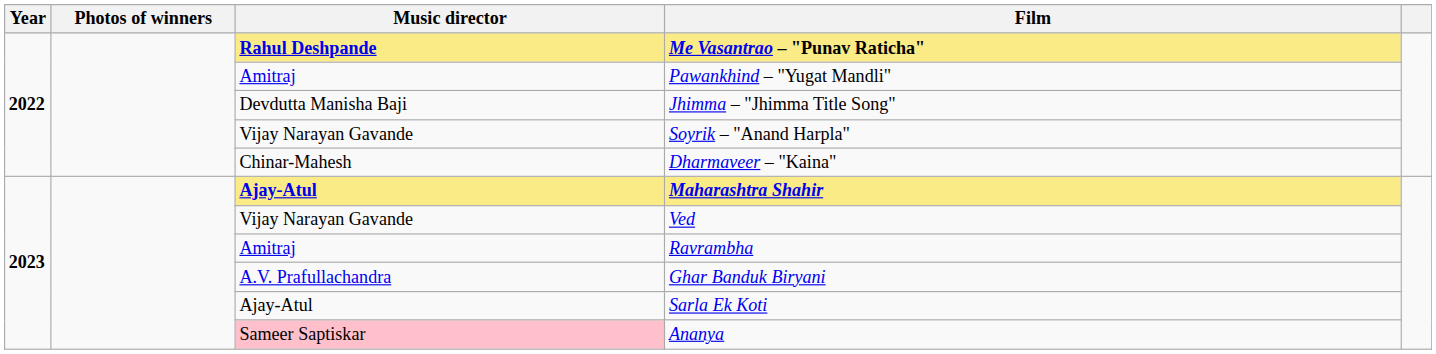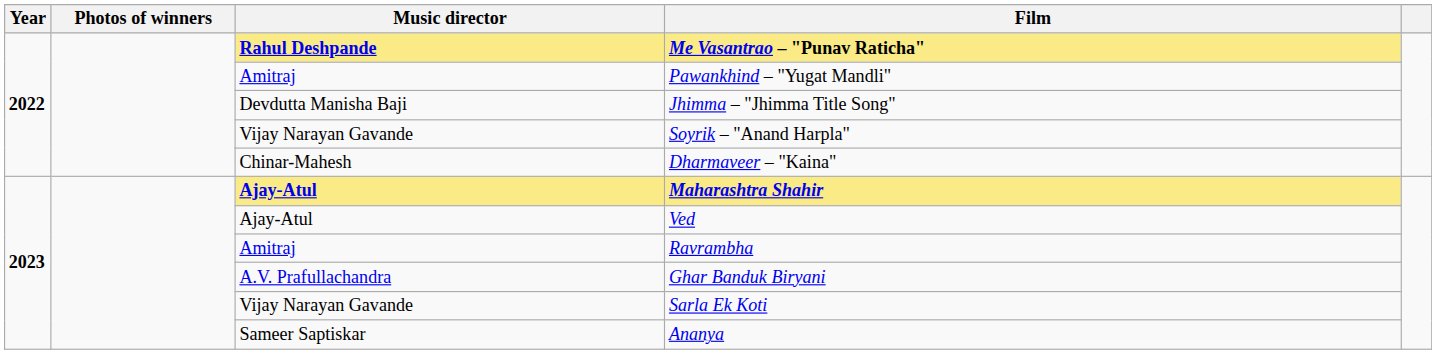Ved | Music director: Vijay Narayan Gavande -> Ajay-Atul
Sarla Ek Koti | Music director: Ajay-Atul -> Vijay Narayan Gavande
Ananya | Music director: pink background -> no background
